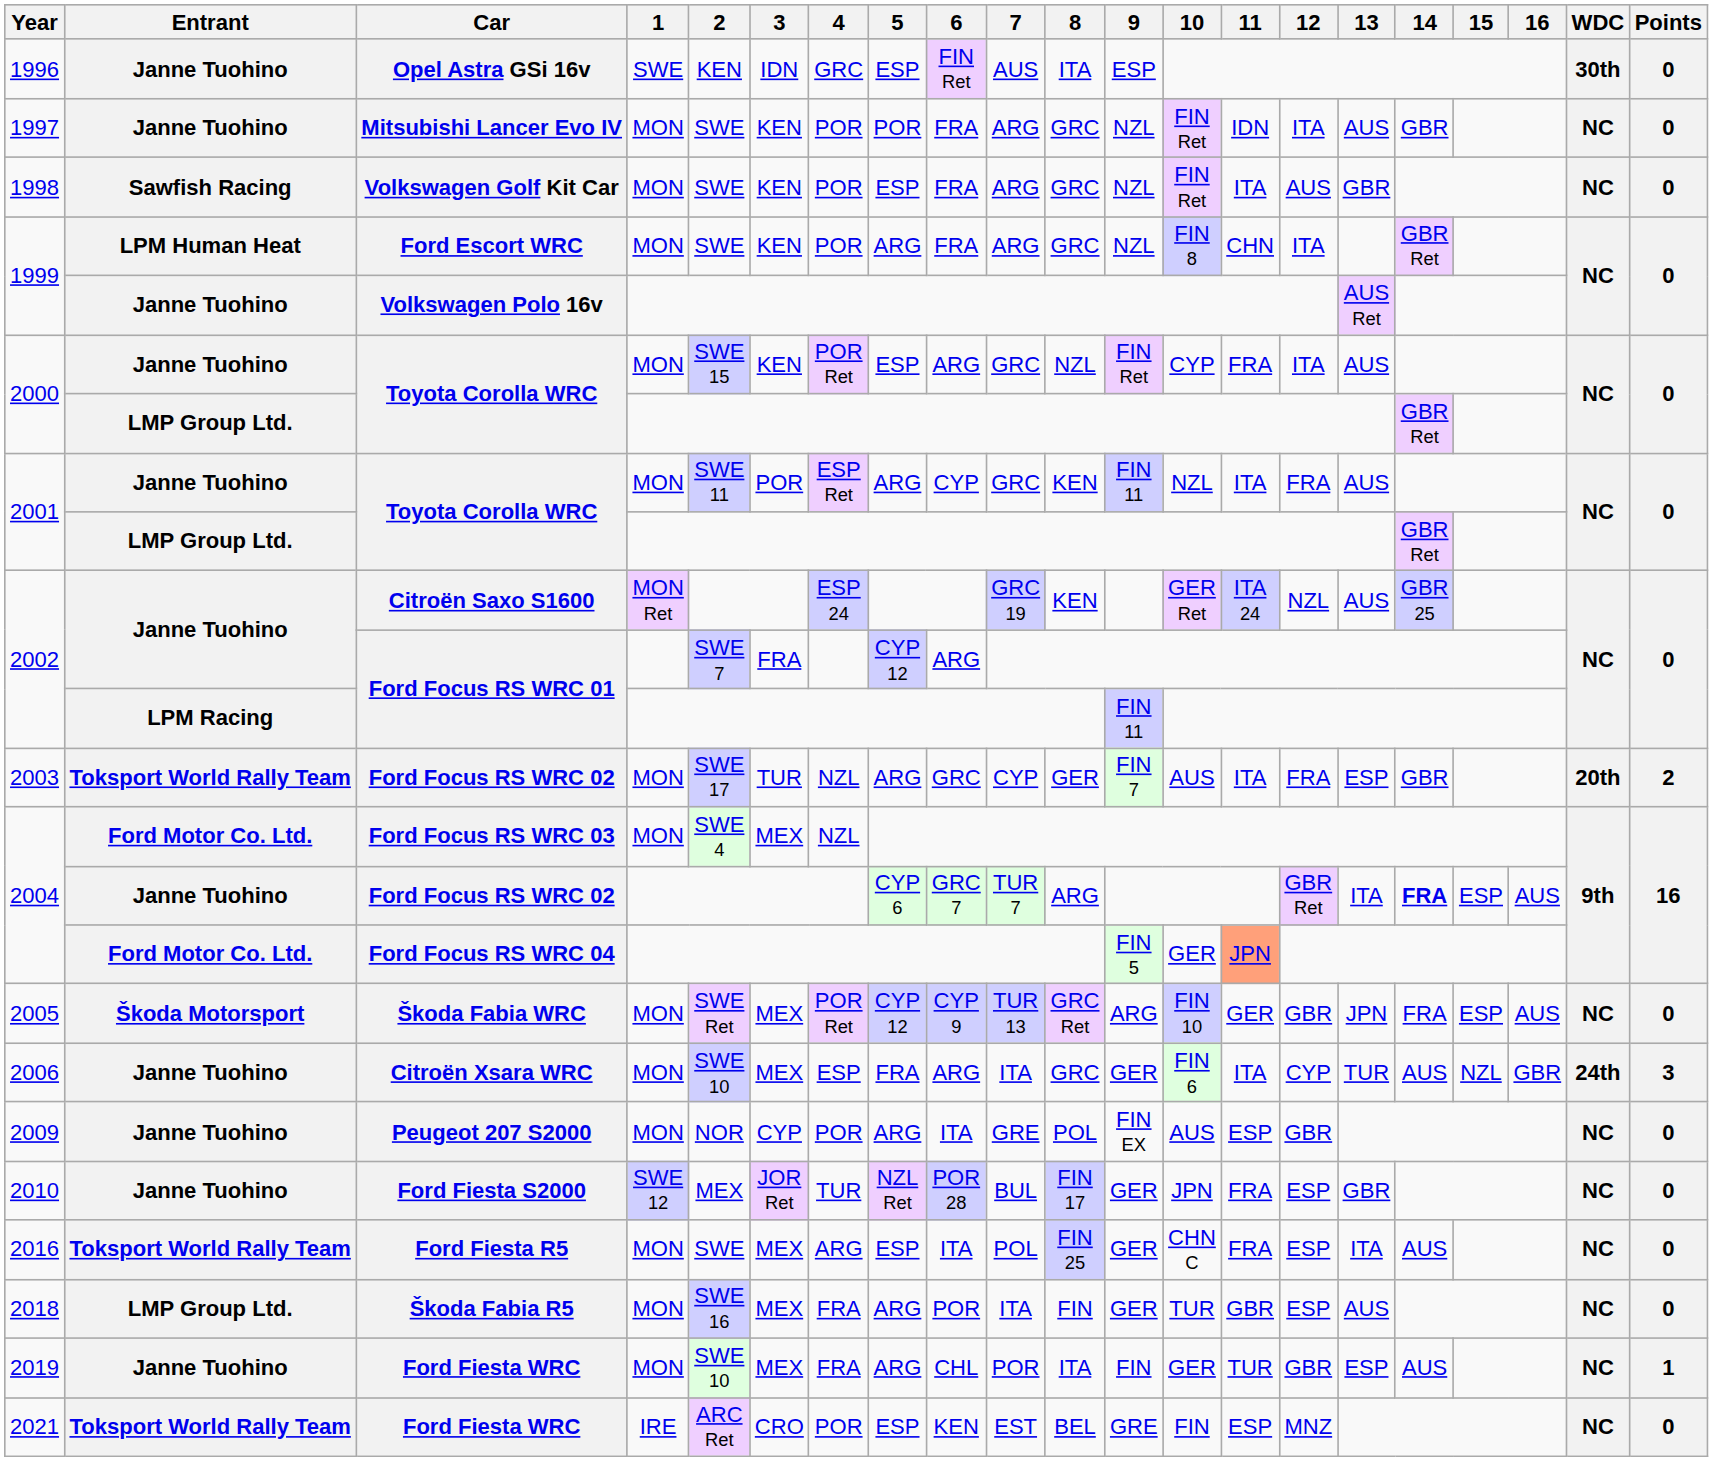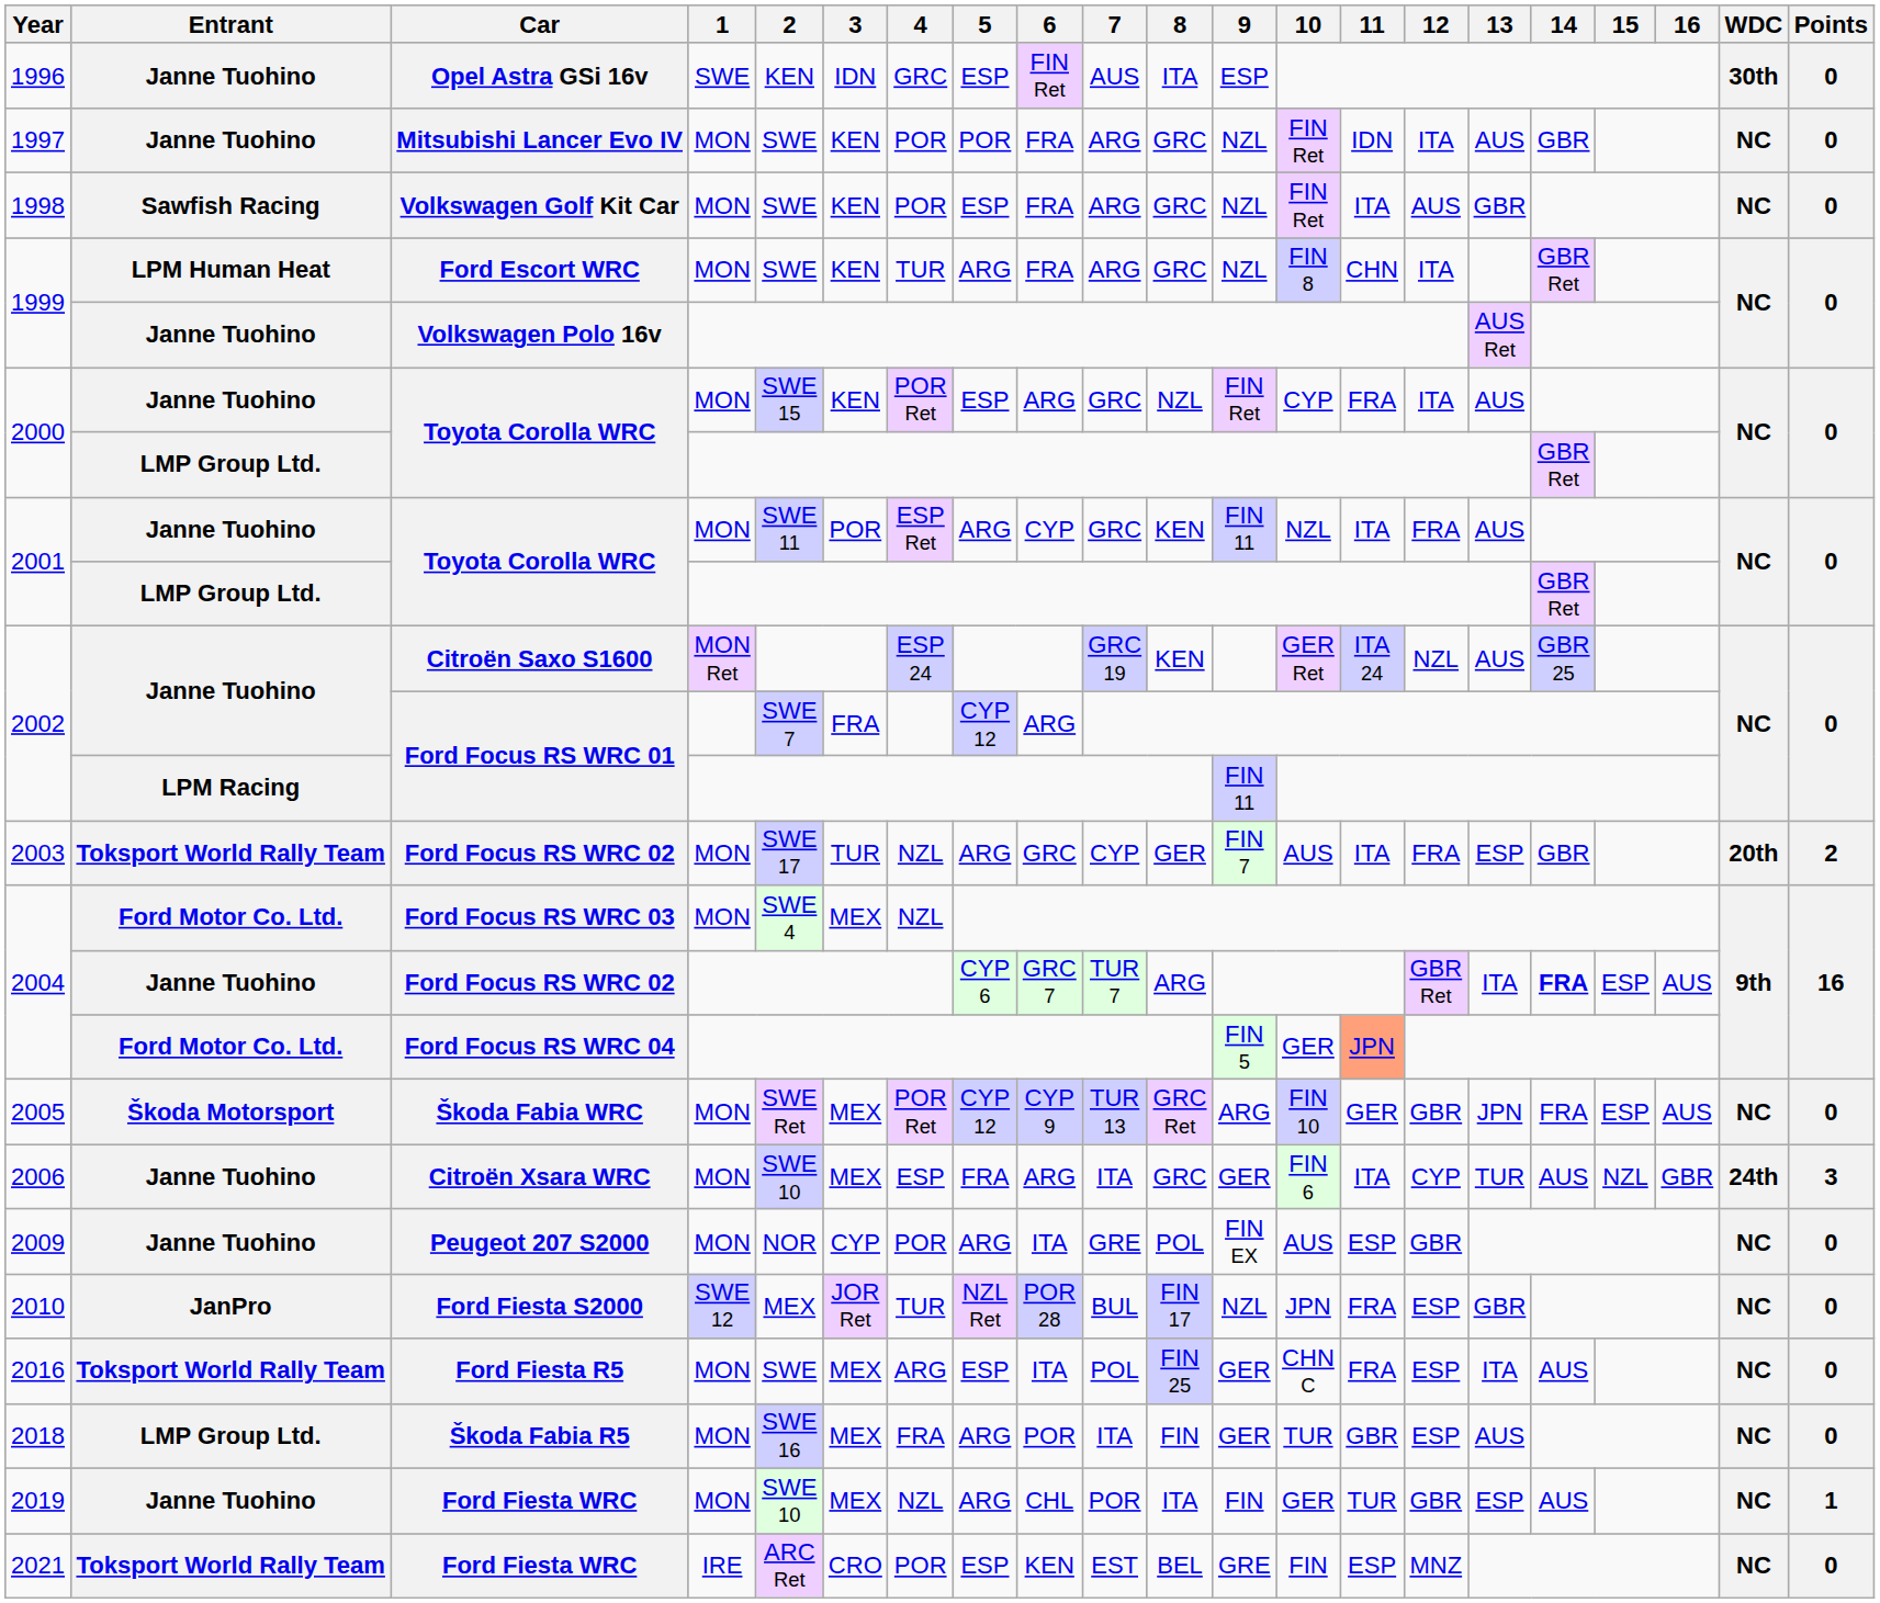Ford Escort WRC | 4: POR -> TUR
Ford Fiesta S2000 | Entrant: Janne Tuohino -> JanPro
Ford Fiesta S2000 | 9: GER -> NZL
2019 / Ford Fiesta WRC | 4: FRA -> NZL
